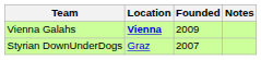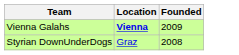- column: Notes
Styrian DownUnderDogs | Founded: 2007 -> 2008
